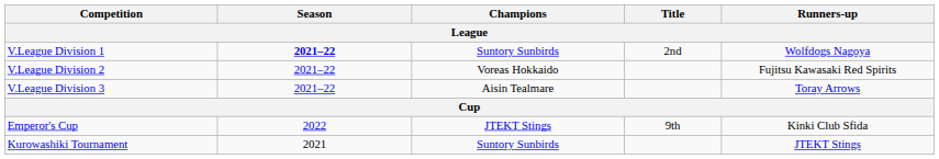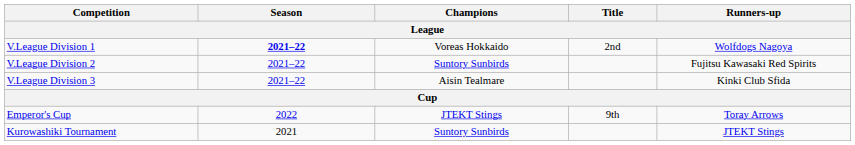V.League Division 1 | Champions: Suntory Sunbirds -> Voreas Hokkaido
V.League Division 2 | Champions: Voreas Hokkaido -> Suntory Sunbirds
V.League Division 3 | Runners-up: Toray Arrows -> Kinki Club Sfida
Emperor's Cup | Runners-up: Kinki Club Sfida -> Toray Arrows
